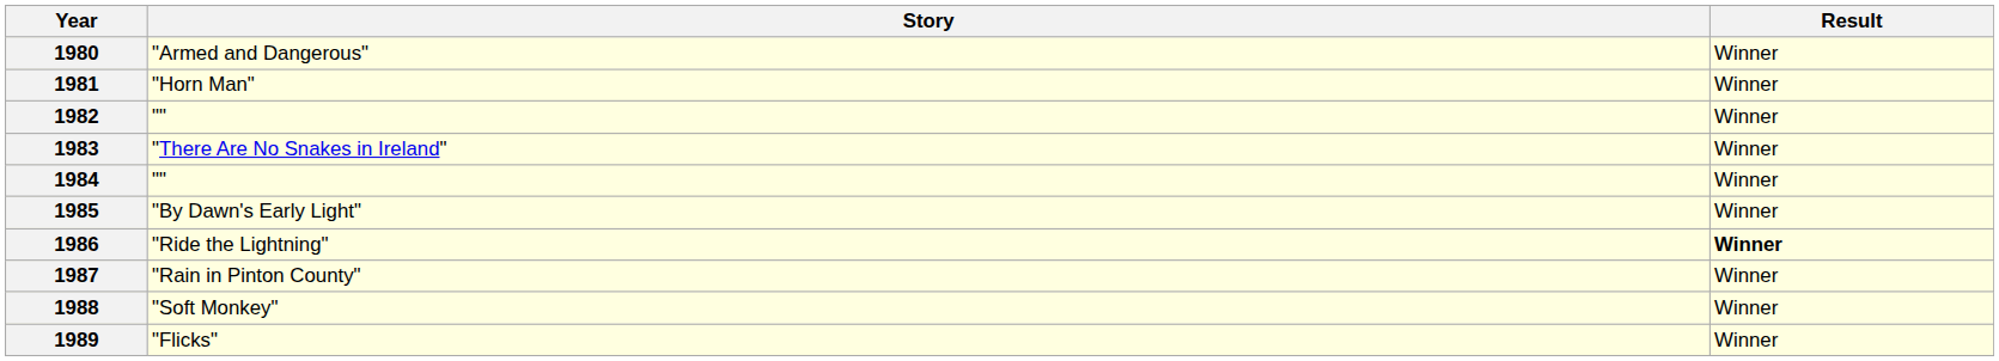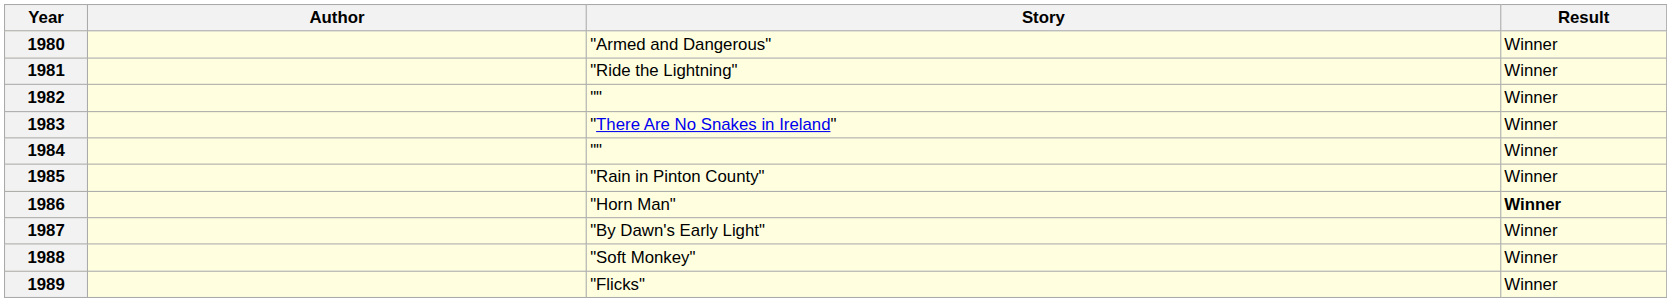+ column: Author
1981 | Story: "Horn Man" -> "Ride the Lightning"
1985 | Story: "By Dawn's Early Light" -> "Rain in Pinton County"
1986 | Story: "Ride the Lightning" -> "Horn Man"
1987 | Story: "Rain in Pinton County" -> "By Dawn's Early Light"
